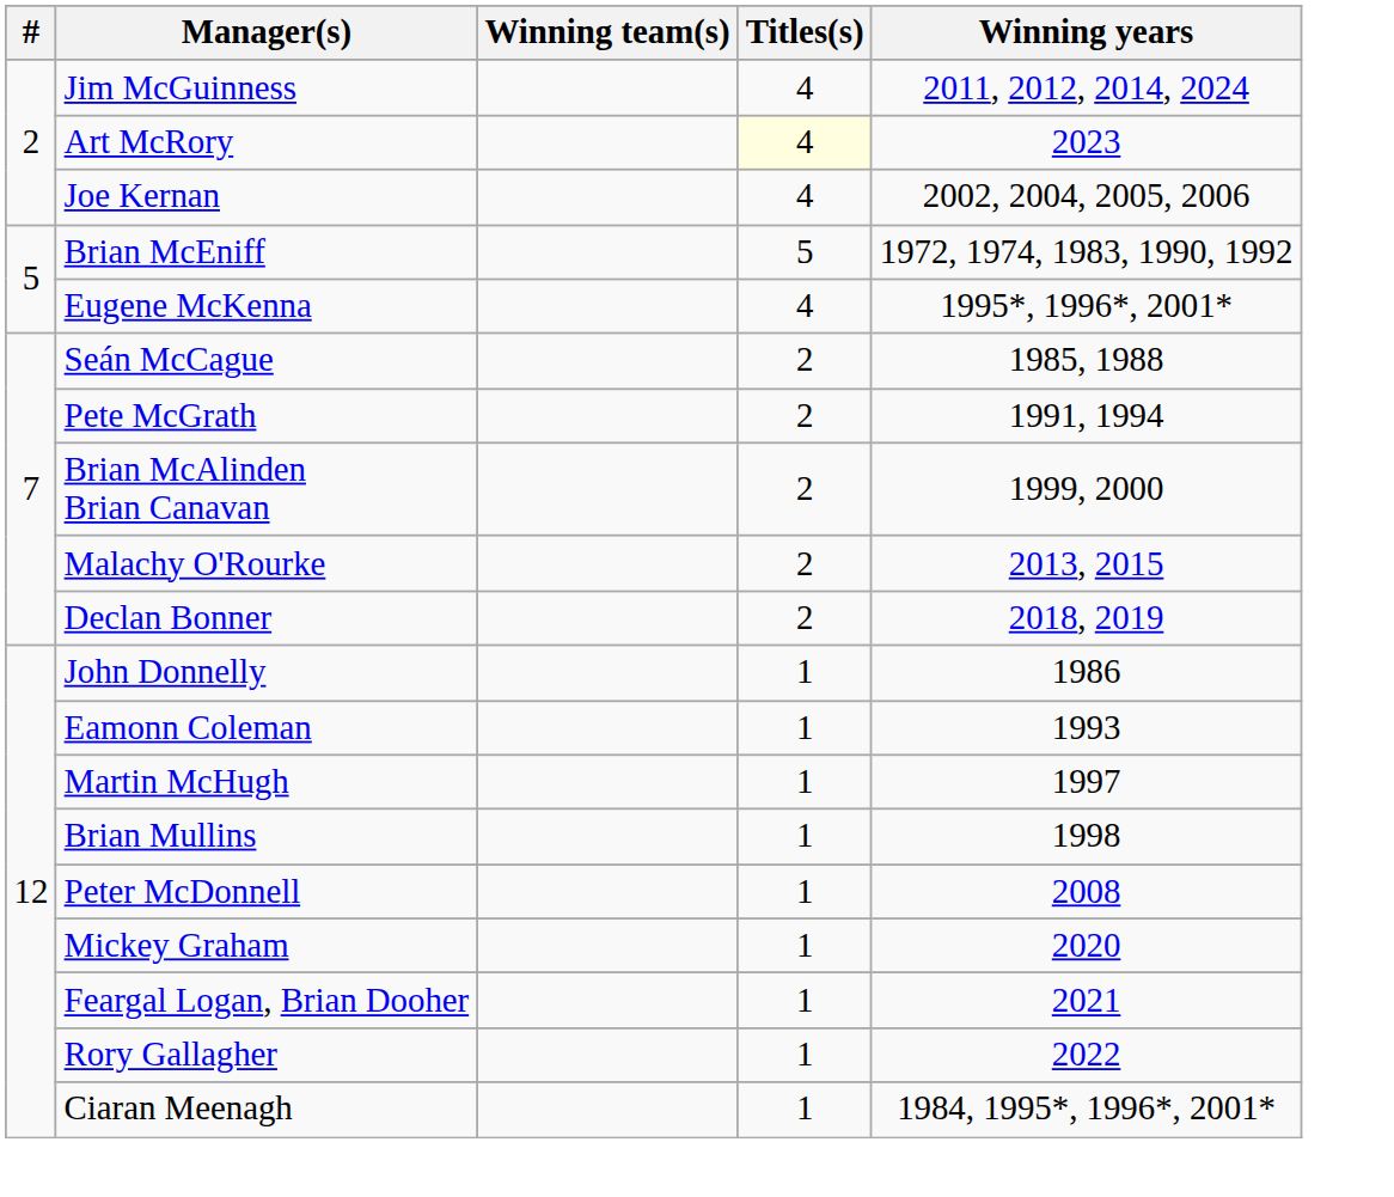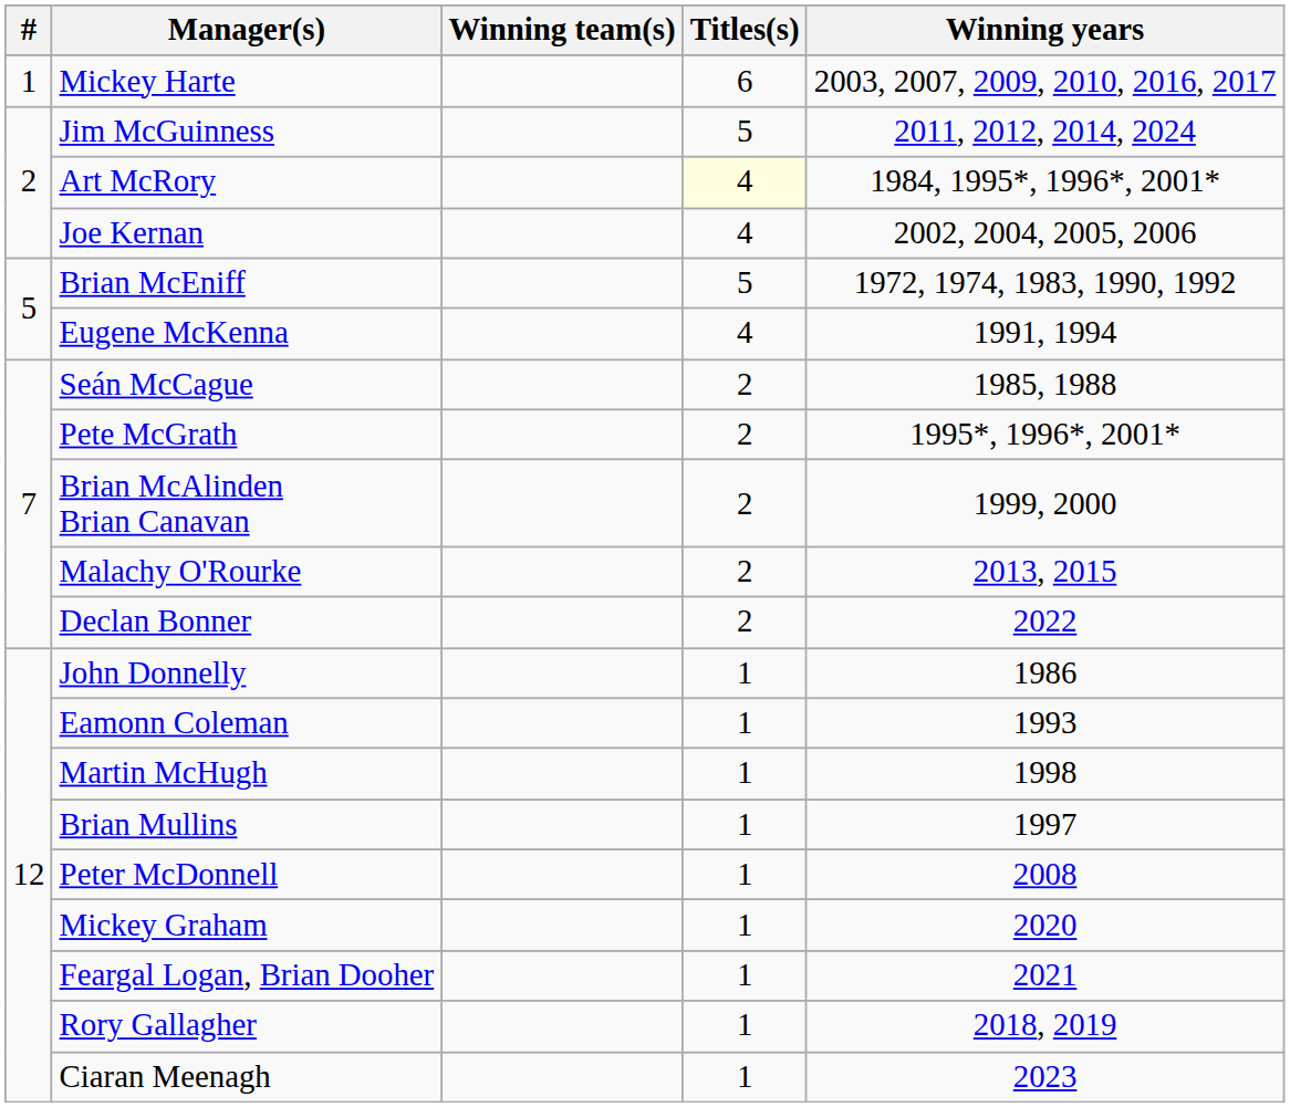+ row: 1 | Mickey Harte | 6 | 2003, 2007, 2009, 2010, 2016, 2017
Jim McGuinness | Titles(s): 4 -> 5
Art McRory | Winning years: 2023 -> 1984, 1995*, 1996*, 2001*
Eugene McKenna | Winning years: 1995*, 1996*, 2001* -> 1991, 1994
Pete McGrath | Winning years: 1991, 1994 -> 1995*, 1996*, 2001*
Declan Bonner | Winning years: 2018, 2019 -> 2022
Martin McHugh | Winning years: 1997 -> 1998
Brian Mullins | Winning years: 1998 -> 1997
Rory Gallagher | Winning years: 2022 -> 2018, 2019
Ciaran Meenagh | Winning years: 1984, 1995*, 1996*, 2001* -> 2023
